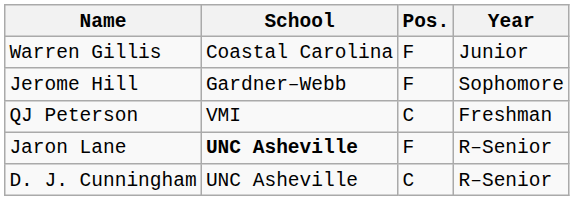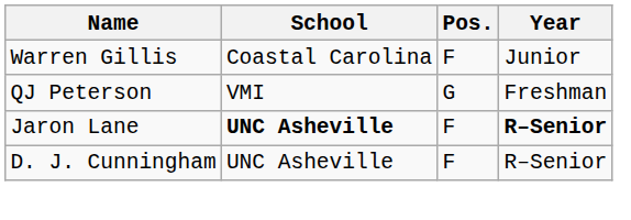- row: Jerome Hill | Gardner–Webb | F | Sophomore
QJ Peterson | Pos.: C -> G
Jaron Lane | Year: normal -> bold
D. J. Cunningham | Pos.: C -> F
